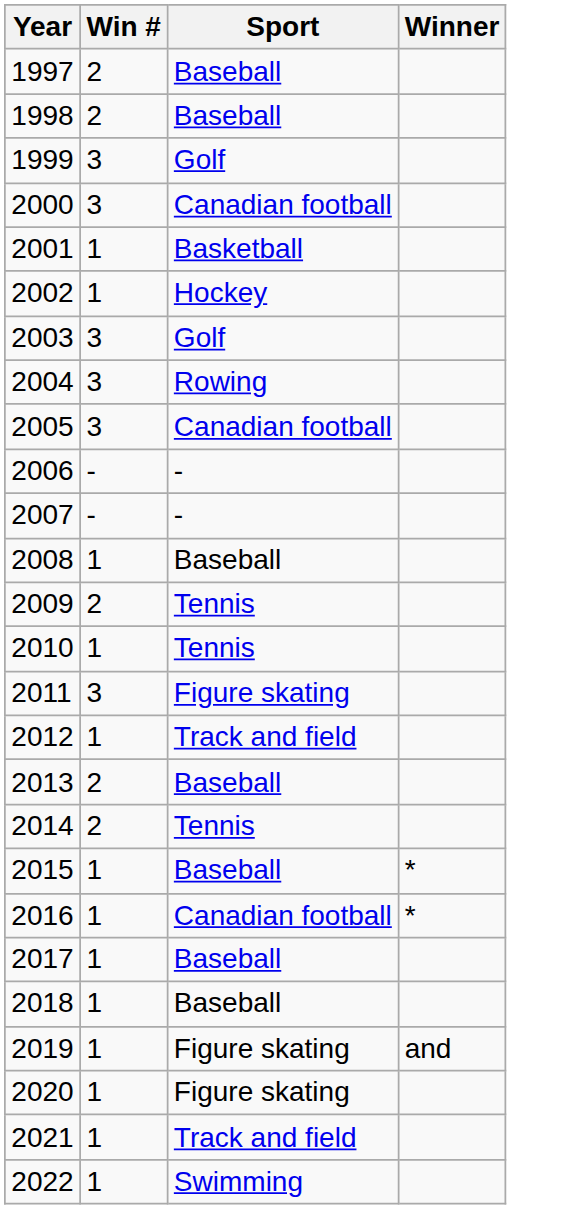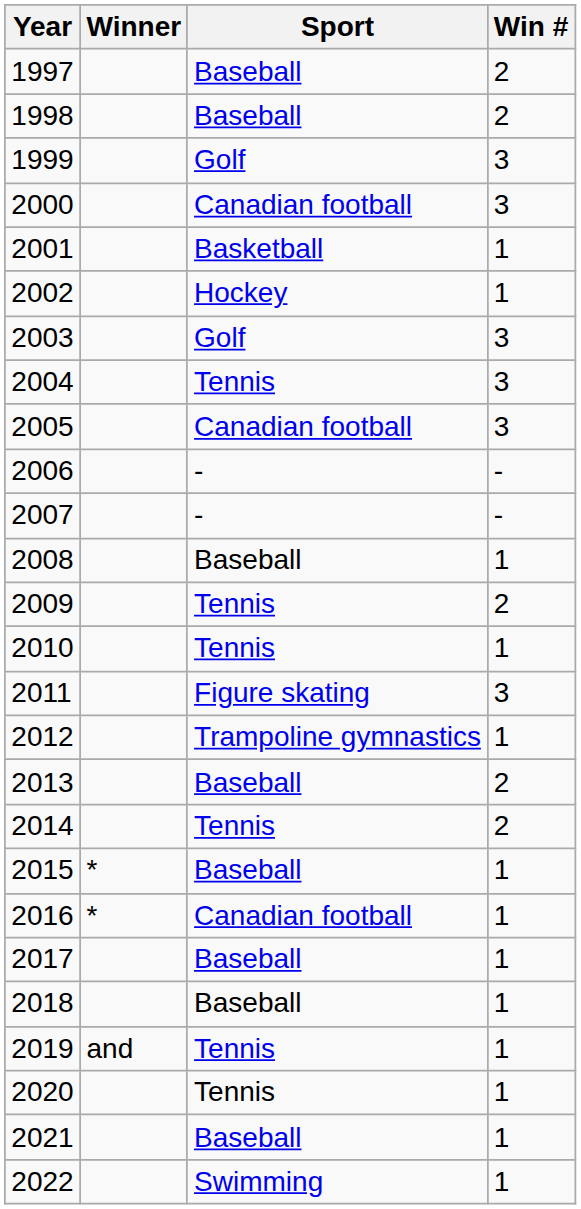columns swapped: Winner <-> Win #
2004 | Sport: Rowing -> Tennis
2012 | Sport: Track and field -> Trampoline gymnastics
2019 | Sport: Figure skating -> Tennis
2020 | Sport: Figure skating -> Tennis
2021 | Sport: Track and field -> Baseball
